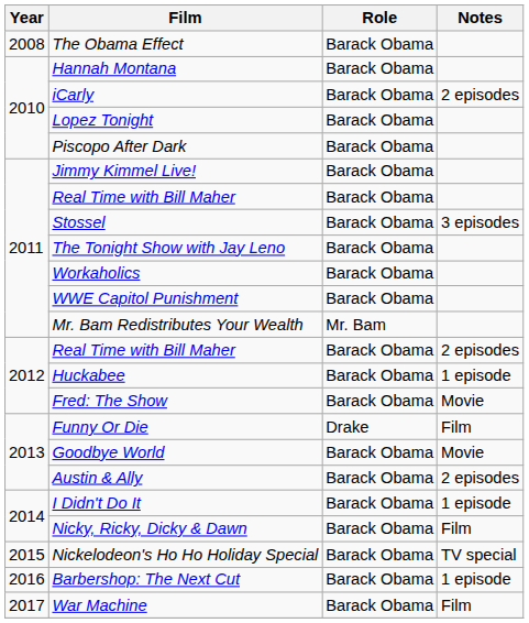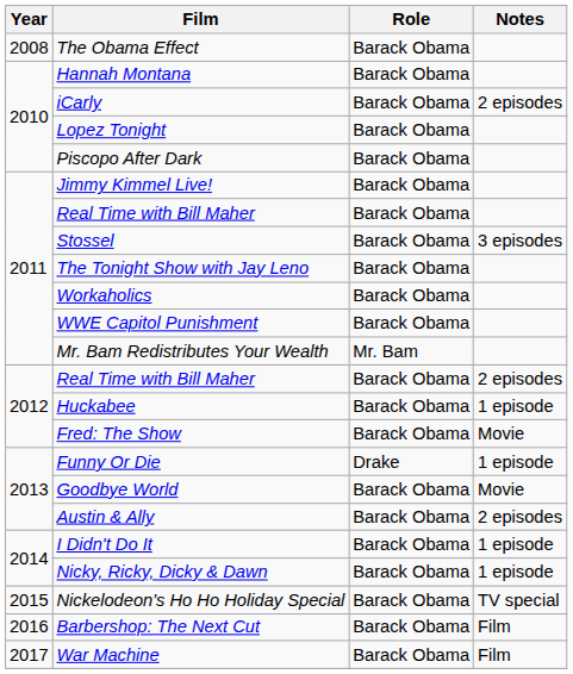Funny Or Die | Notes: Film -> 1 episode
Nicky, Ricky, Dicky & Dawn | Notes: Film -> 1 episode
Barbershop: The Next Cut | Notes: 1 episode -> Film
